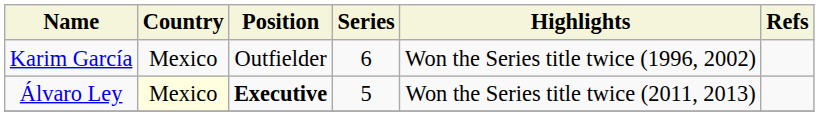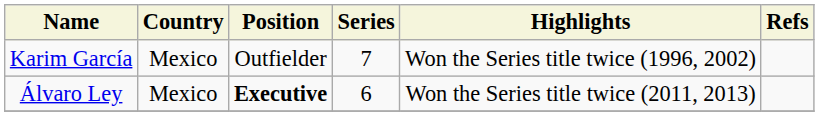Karim García | Series: 6 -> 7
Álvaro Ley | Country: lightyellow background -> no background
Álvaro Ley | Series: 5 -> 6
